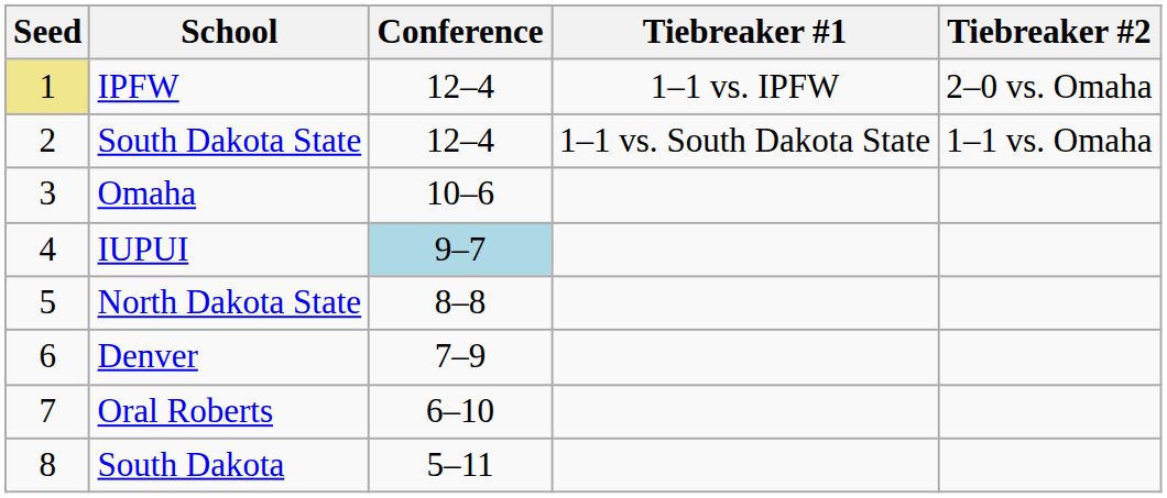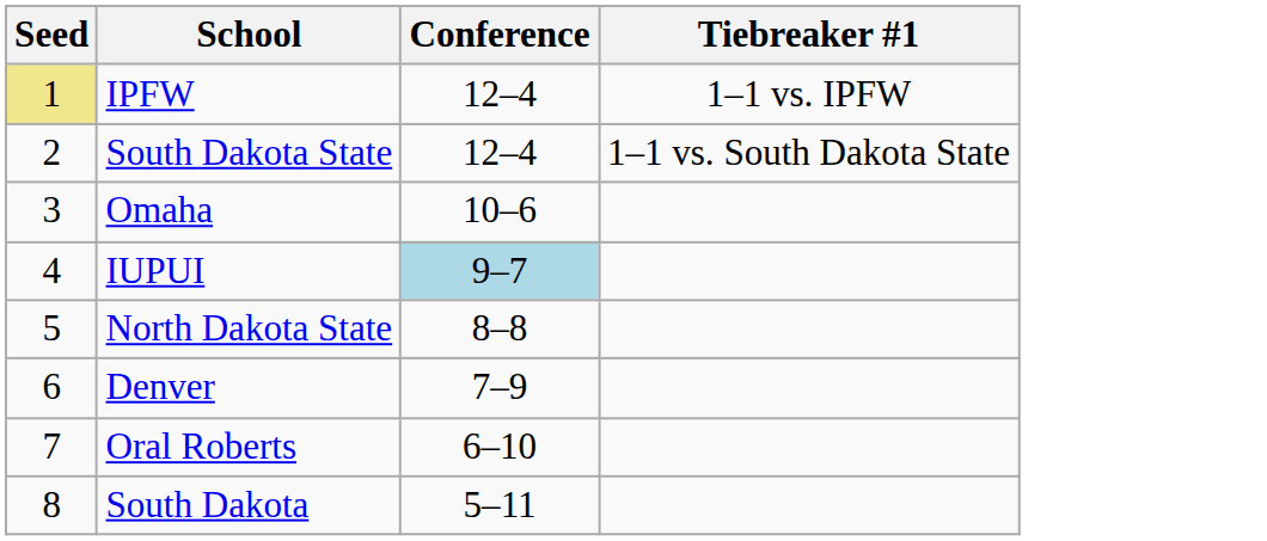- column: Tiebreaker #2 | 2–0 vs. Omaha | 1–1 vs. Omaha
